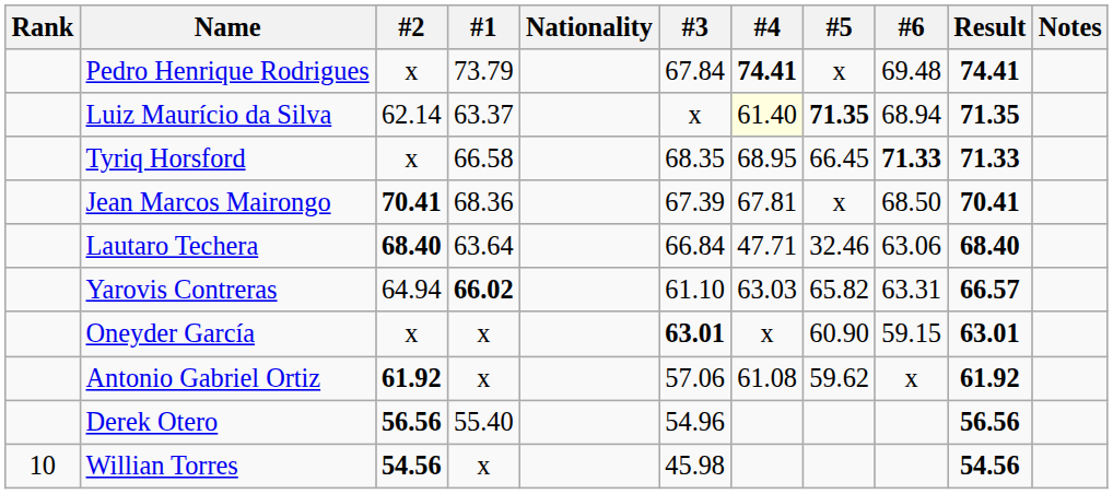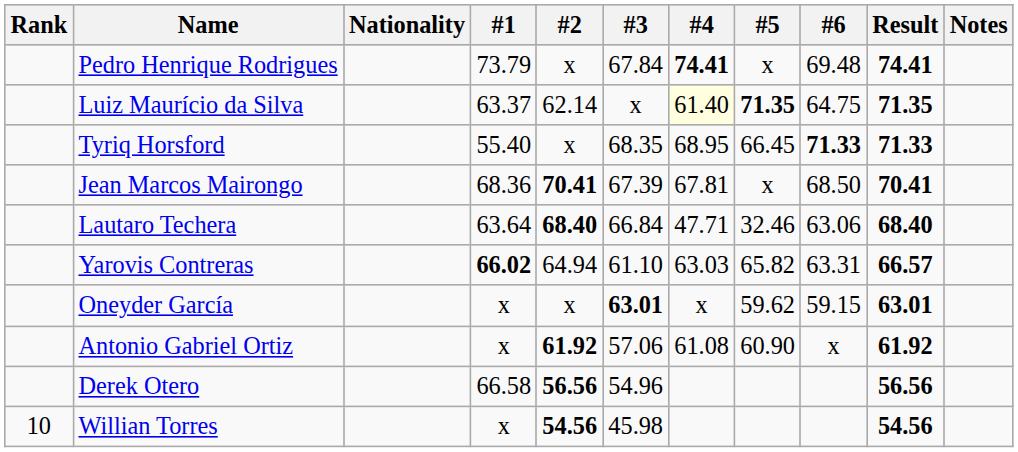columns swapped: Nationality <-> #2
Luiz Maurício da Silva | #6: 68.94 -> 64.75
Tyriq Horsford | #1: 66.58 -> 55.40
Oneyder García | #5: 60.90 -> 59.62
Antonio Gabriel Ortiz | #5: 59.62 -> 60.90
Derek Otero | #1: 55.40 -> 66.58
